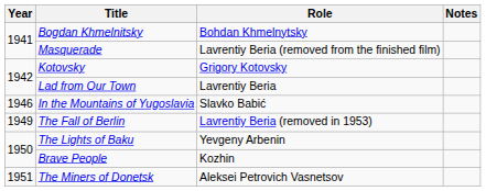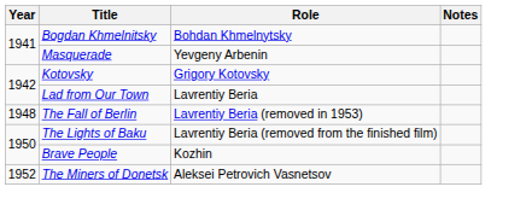Masquerade | Role: Lavrentiy Beria (removed from the finished film) -> Yevgeny Arbenin
- row: 1946 | In the Mountains of Yugoslavia | Slavko Babić
The Fall of Berlin | Year: 1949 -> 1948
The Lights of Baku | Role: Yevgeny Arbenin -> Lavrentiy Beria (removed from the finished film)
The Miners of Donetsk | Year: 1951 -> 1952
